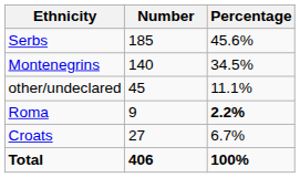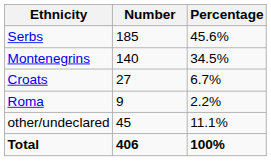rows swapped: Croats <-> other/undeclared
Roma | Percentage: bold -> normal
